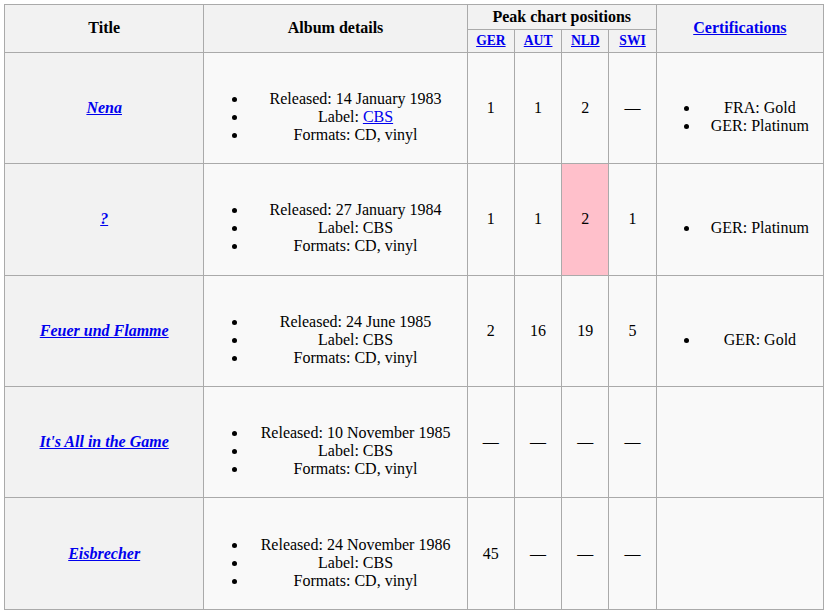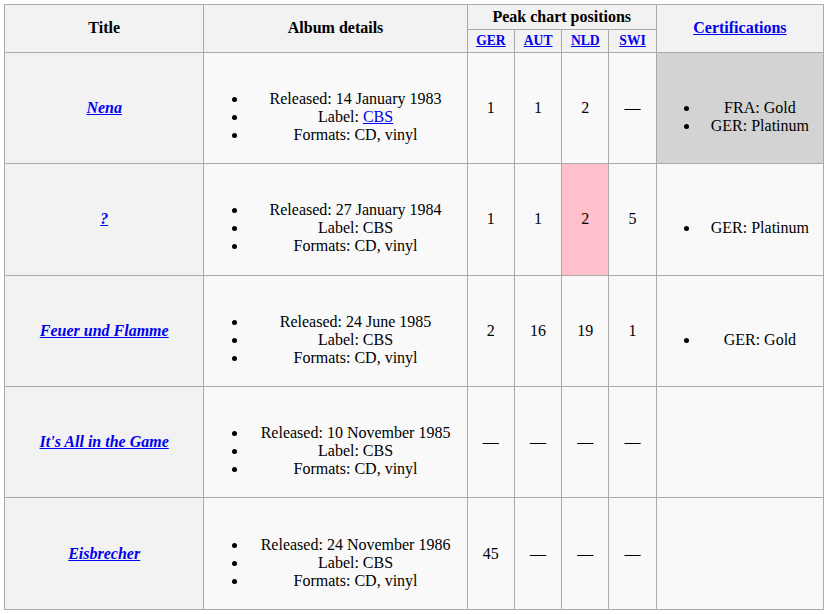Nena | Certifications: no background -> lightgrey background
? | Peak chart positions / SWI: 1 -> 5
Feuer und Flamme | Peak chart positions / SWI: 5 -> 1
